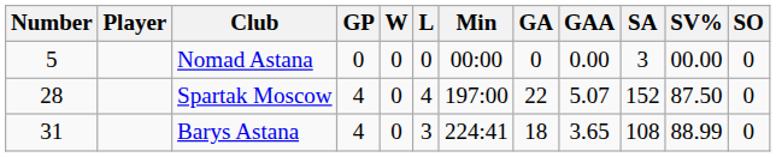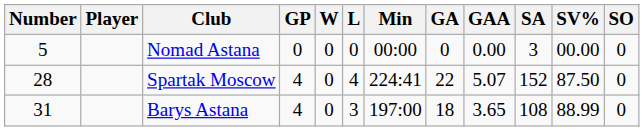Spartak Moscow | Min: 197:00 -> 224:41
Barys Astana | Min: 224:41 -> 197:00
